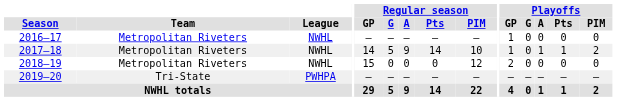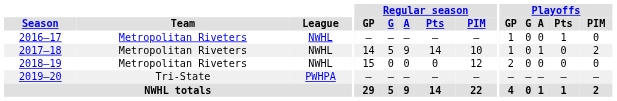2016–17 | Playoffs / Pts: 0 -> 1
2017–18 | Playoffs / Pts: 1 -> 0
